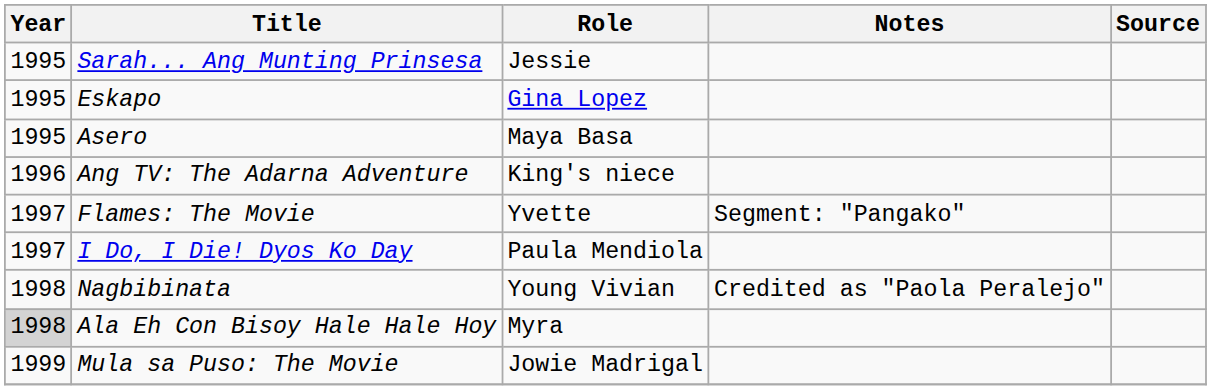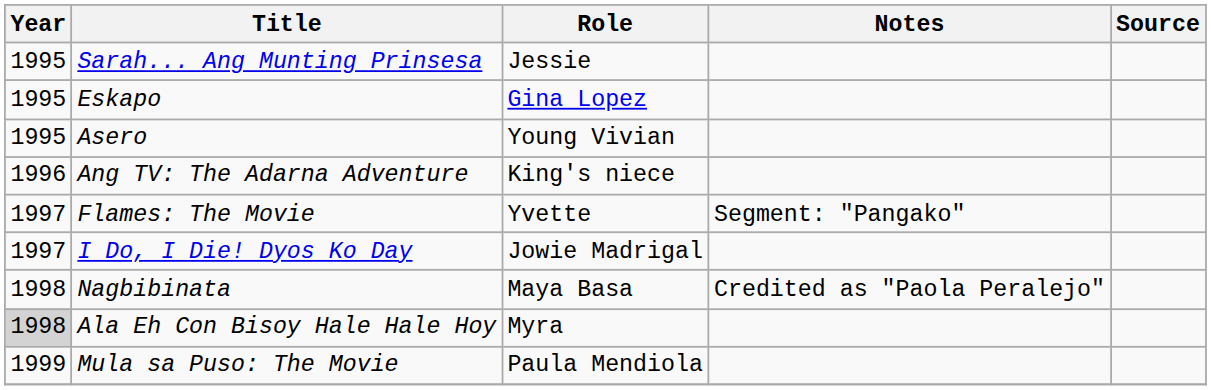Asero | Role: Maya Basa -> Young Vivian
I Do, I Die! Dyos Ko Day | Role: Paula Mendiola -> Jowie Madrigal
Nagbibinata | Role: Young Vivian -> Maya Basa
Mula sa Puso: The Movie | Role: Jowie Madrigal -> Paula Mendiola
